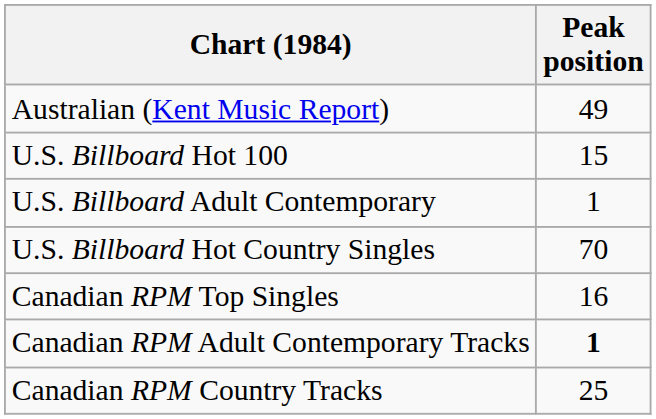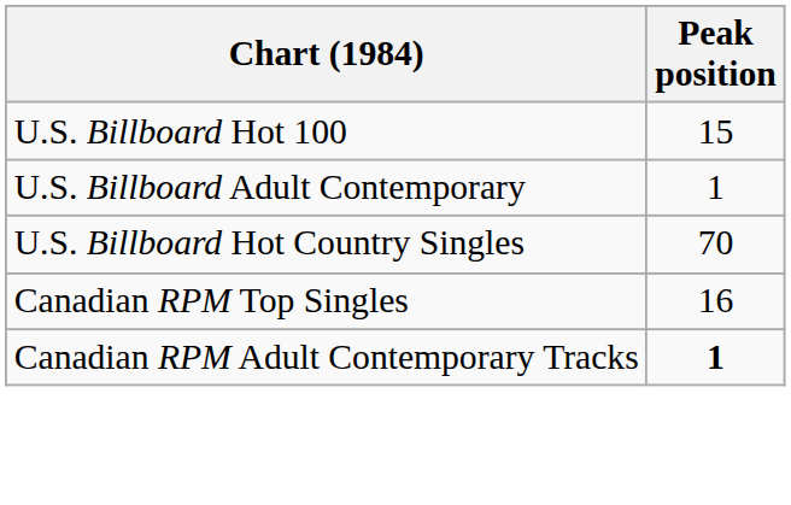- row: Australian (Kent Music Report) | 49
- row: Canadian RPM Country Tracks | 25
